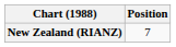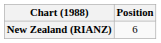New Zealand (RIANZ) | Position: 7 -> 6
